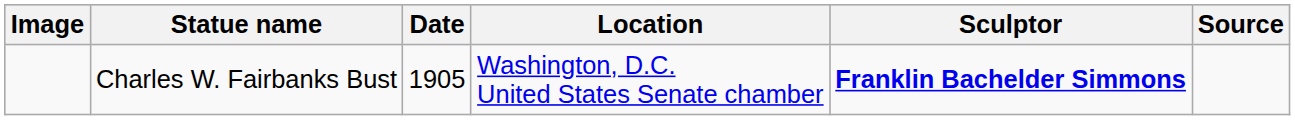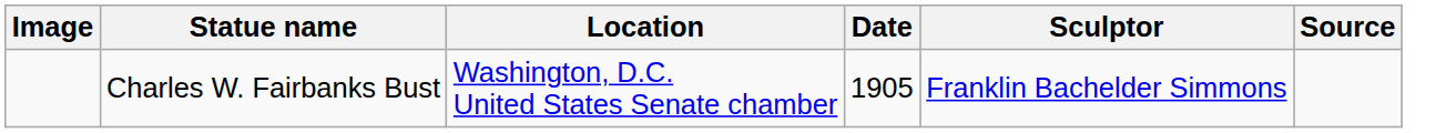columns swapped: Location <-> Date
Charles W. Fairbanks Bust | Sculptor: bold -> normal
